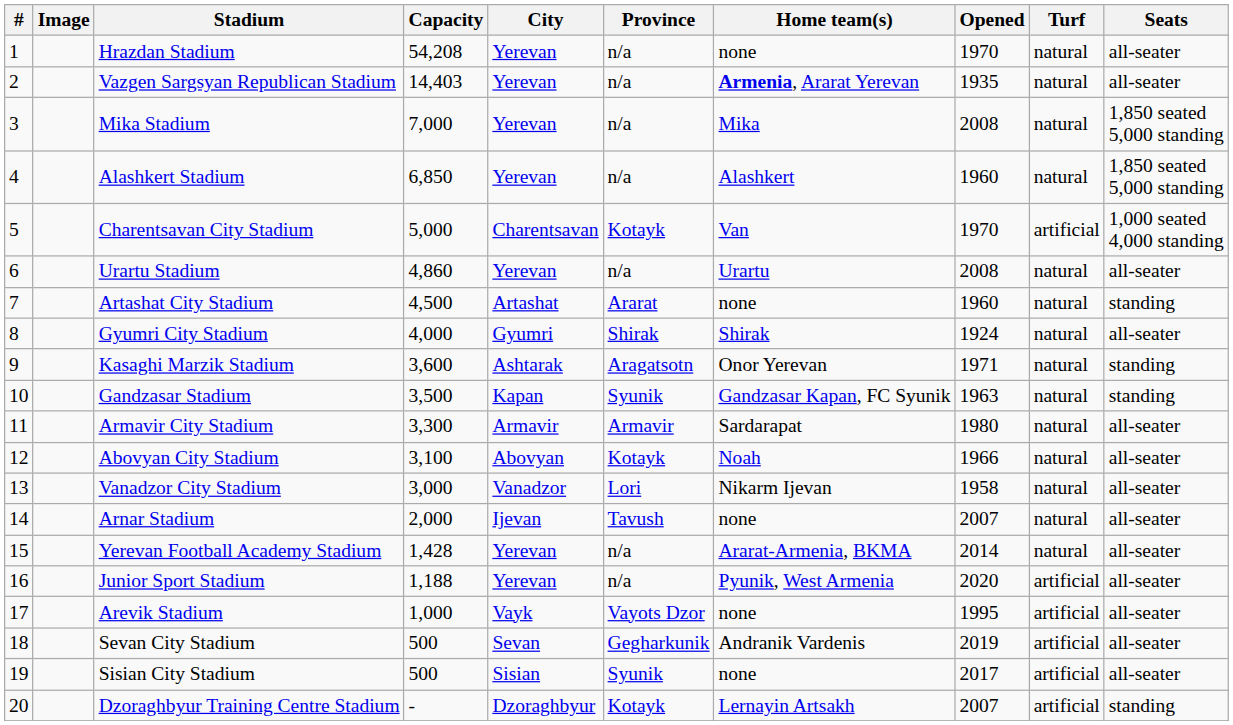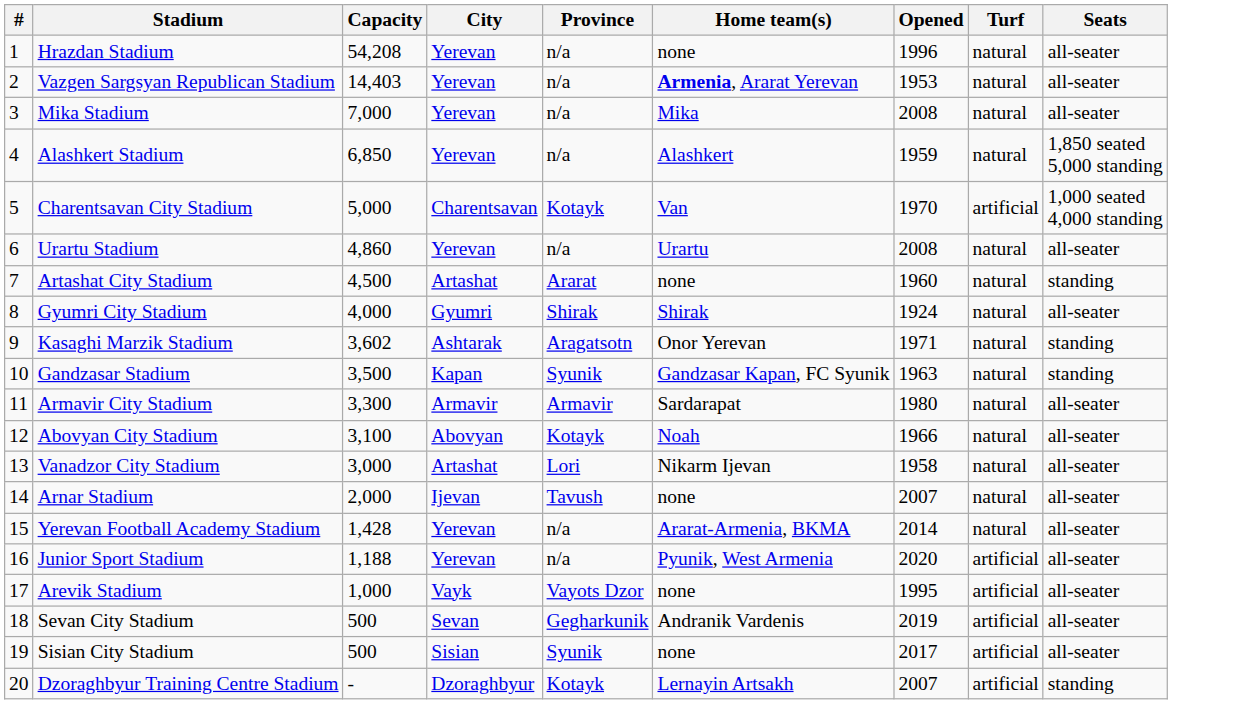- column: Image
Hrazdan Stadium | Opened: 1970 -> 1996
Vazgen Sargsyan Republican Stadium | Opened: 1935 -> 1953
Mika Stadium | Seats: 1,850 seated 5,000 standing -> all-seater
Alashkert Stadium | Opened: 1960 -> 1959
Kasaghi Marzik Stadium | Capacity: 3,600 -> 3,602
Vanadzor City Stadium | City: Vanadzor -> Artashat
